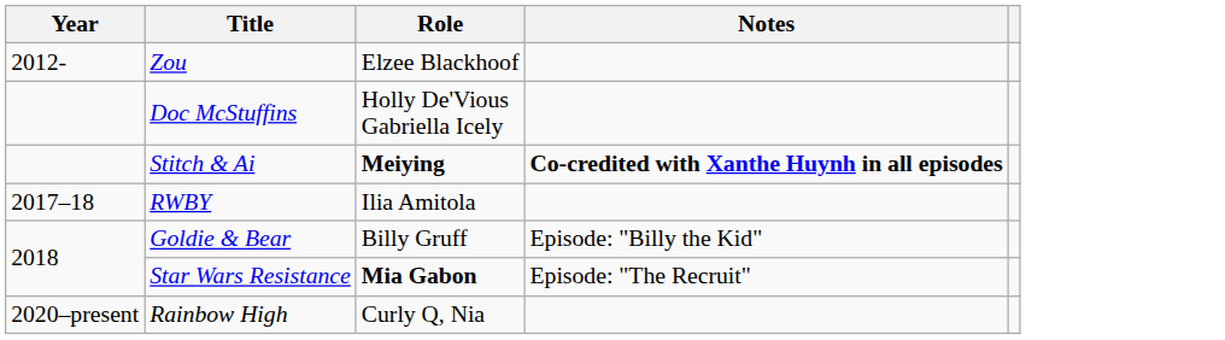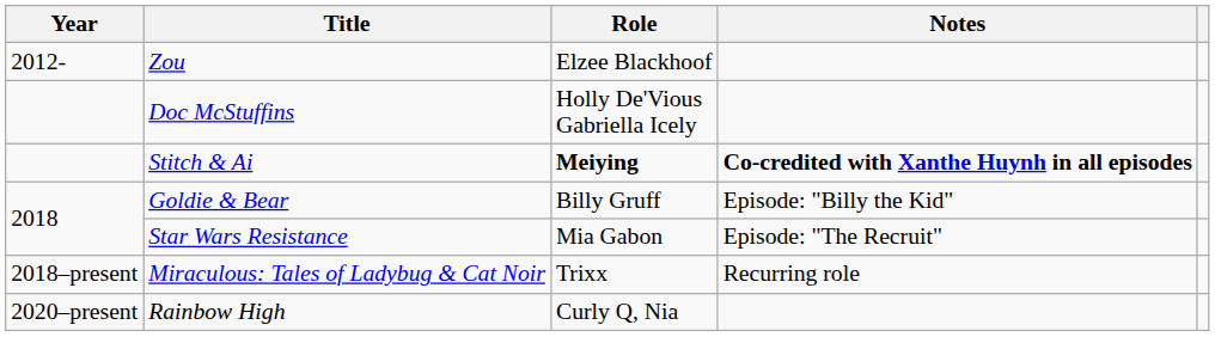- row: 2017–18 | RWBY | Ilia Amitola
Star Wars Resistance | Role: bold -> normal
+ row: 2018–present | Miraculous: Tales of Ladybug & Cat Noir | Trixx | Recurring role
